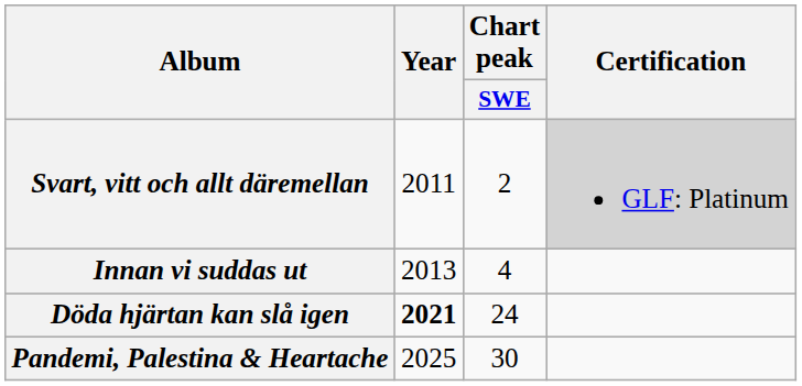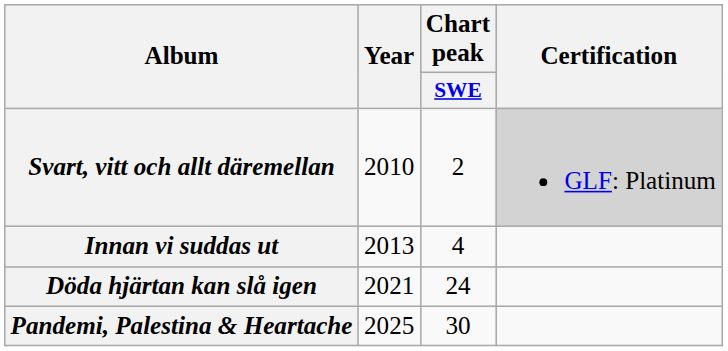Svart, vitt och allt däremellan | Year: 2011 -> 2010
Döda hjärtan kan slå igen | Year: bold -> normal
